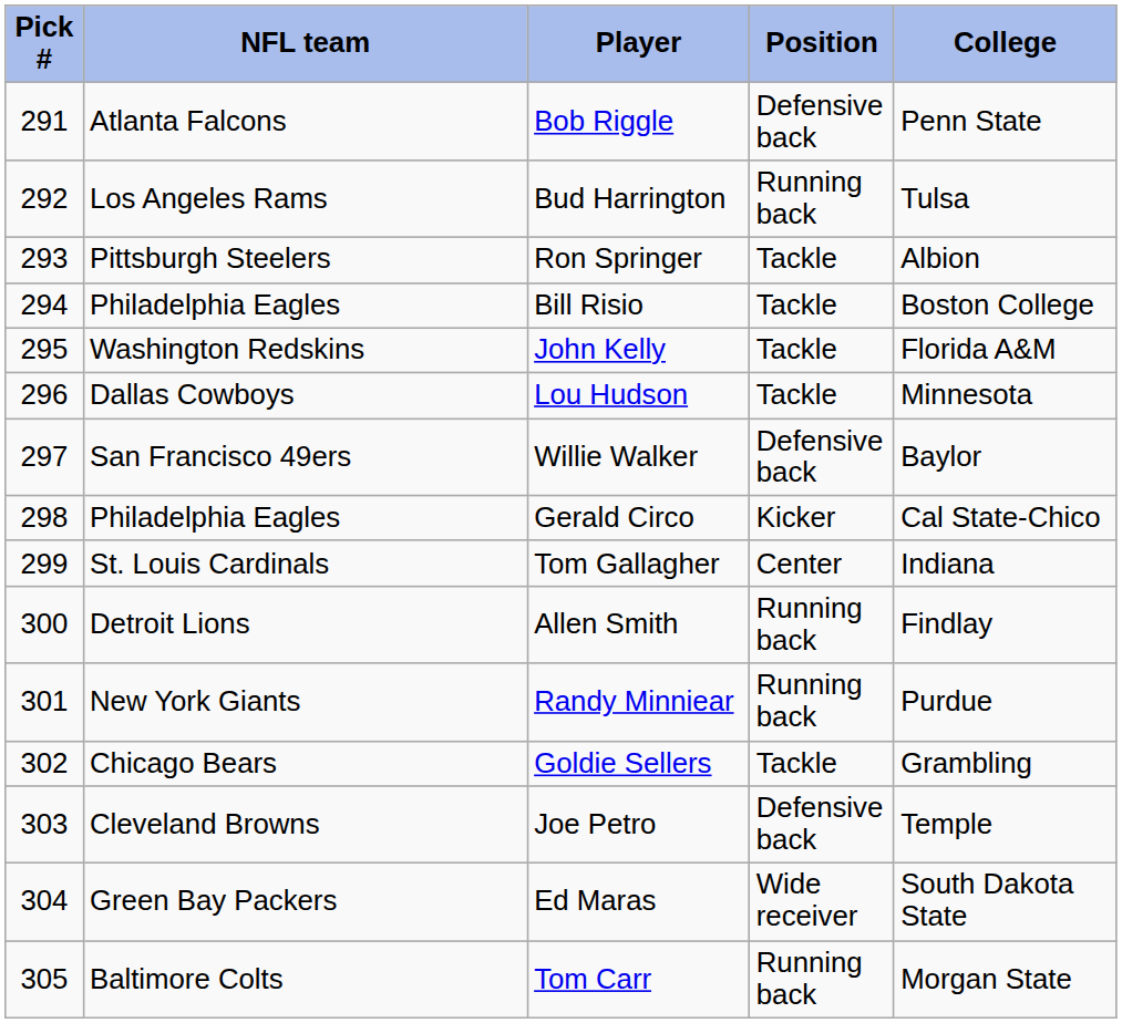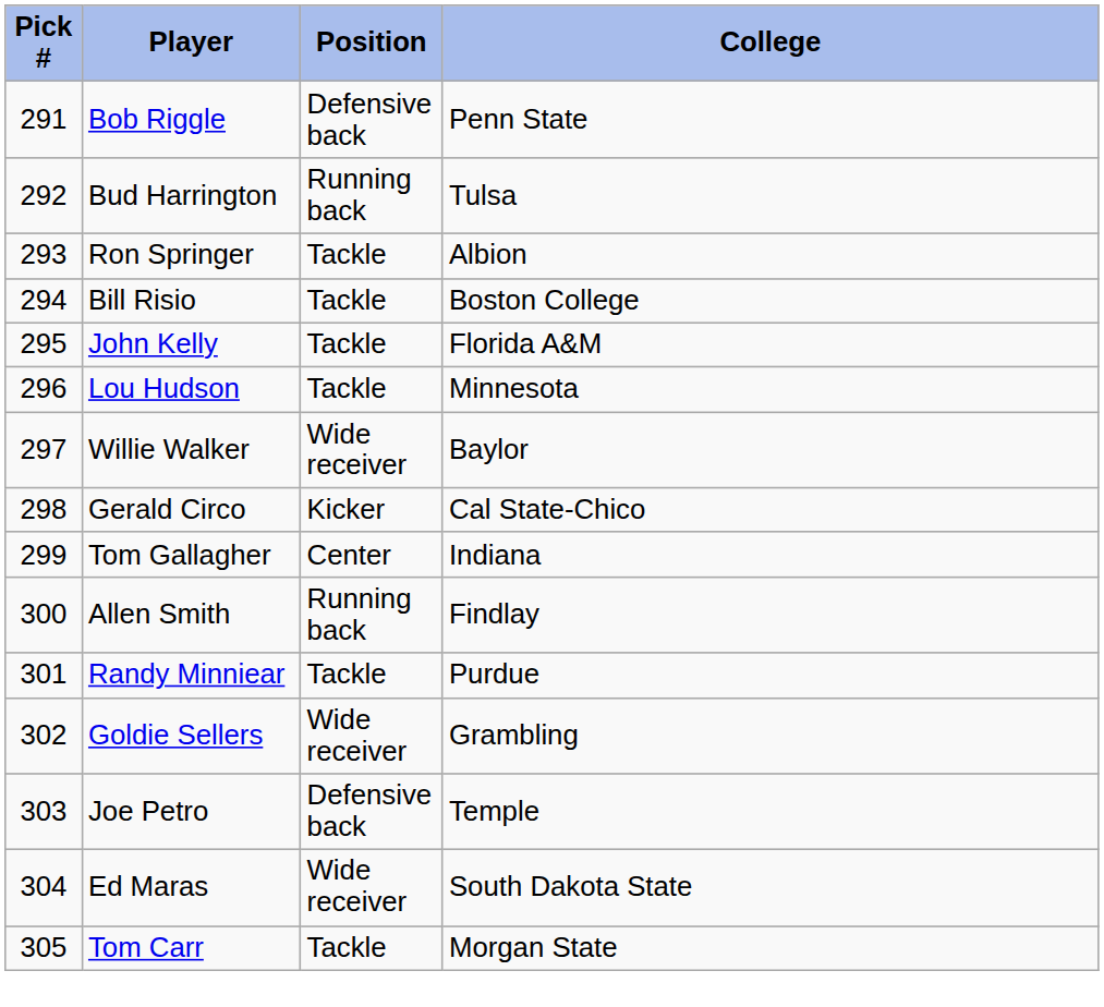- column: NFL team | Atlanta Falcons | Los Angeles Rams | Pittsburgh Steelers | Philadelphia Eagles | Washington Redskins | Dallas Cowboys | San Francisco 49ers | Philadelphia Eagles | St. Louis Cardinals | Detroit Lions | New York Giants | Chicago Bears | Cleveland Browns | Green Bay Packers | Baltimore Colts
Willie Walker | Position: Defensive back -> Wide receiver
Randy Minniear | Position: Running back -> Tackle
Goldie Sellers | Position: Tackle -> Wide receiver
Tom Carr | Position: Running back -> Tackle
